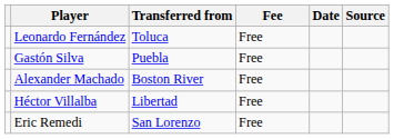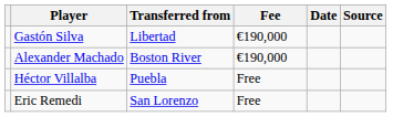- row: Leonardo Fernández | Toluca | Free
Gastón Silva | Transferred from: Puebla -> Libertad
Gastón Silva | Fee: Free -> €190,000
Alexander Machado | Fee: Free -> €190,000
Héctor Villalba | Transferred from: Libertad -> Puebla
